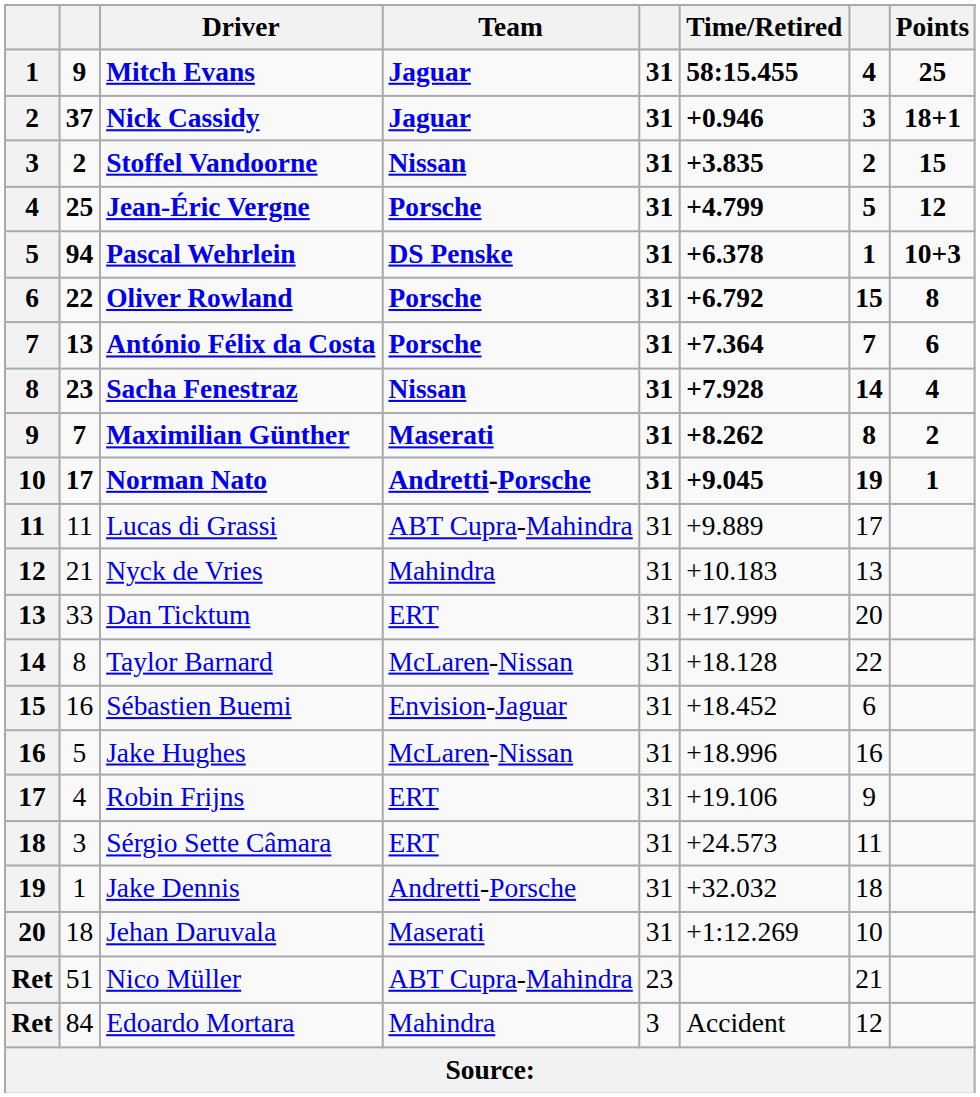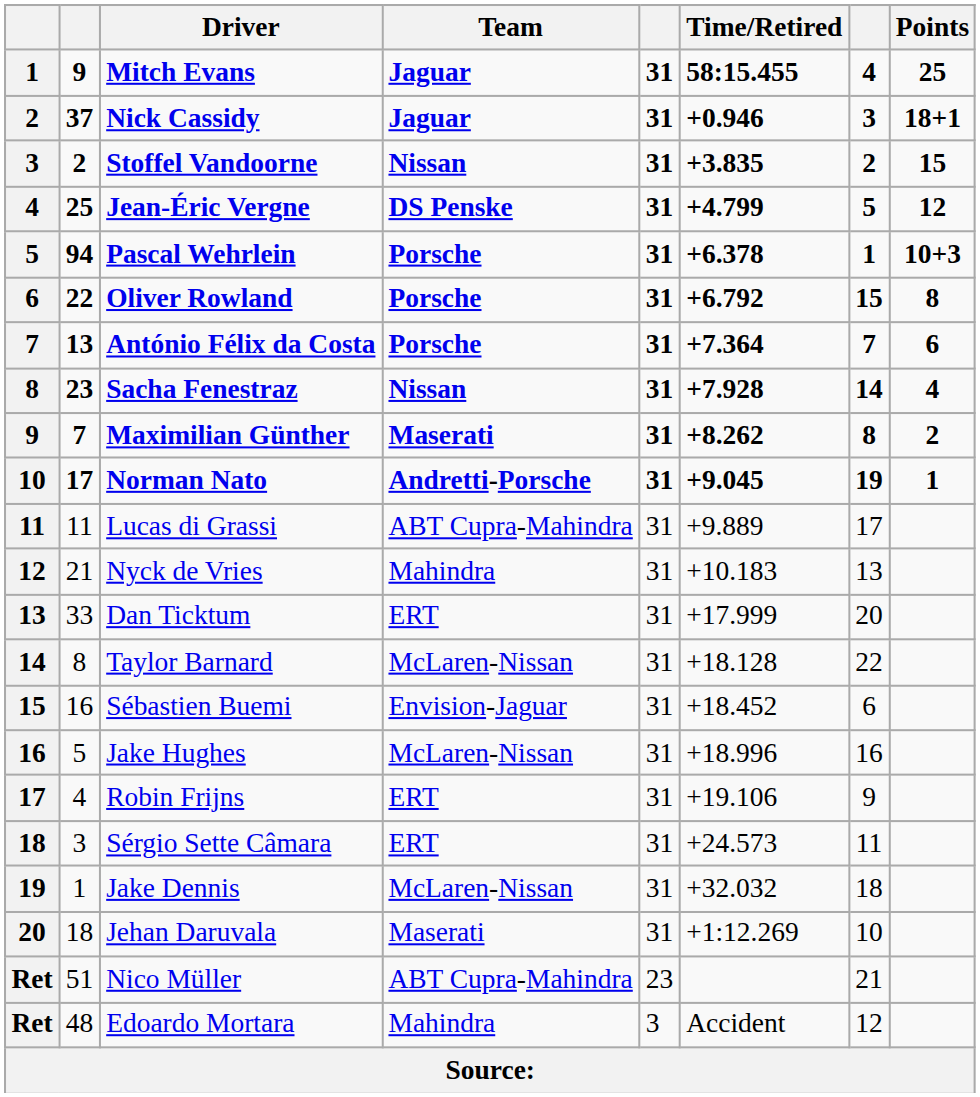Jean-Éric Vergne | Team: Porsche -> DS Penske
Pascal Wehrlein | Team: DS Penske -> Porsche
Jake Dennis | Team: Andretti-Porsche -> McLaren-Nissan
Edoardo Mortara | column 2: 84 -> 48
